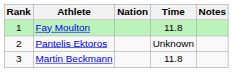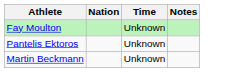- column: Rank | 1 | 2 | 3
Fay Moulton | Time: 11.8 -> Unknown
Martin Beckmann | Time: 11.8 -> Unknown
